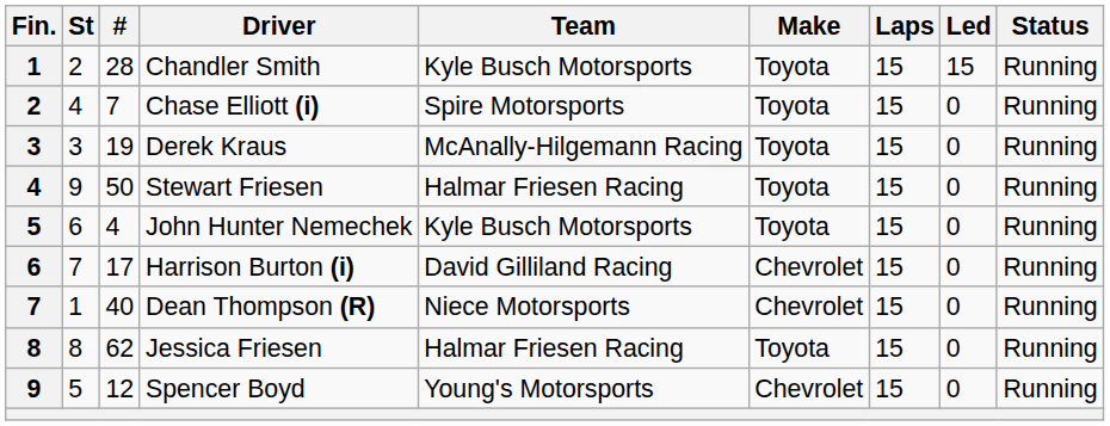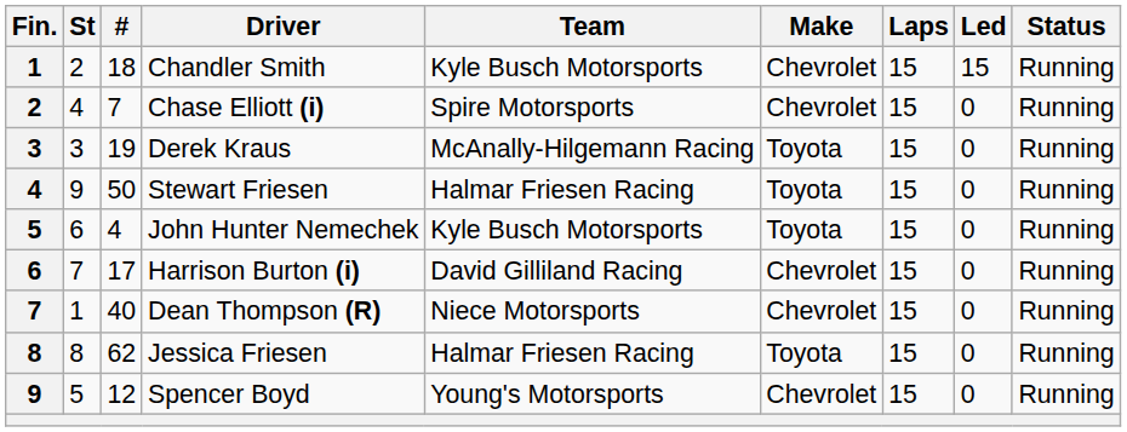Chandler Smith | #: 28 -> 18
Chandler Smith | Make: Toyota -> Chevrolet
Chase Elliott (i) | Make: Toyota -> Chevrolet
